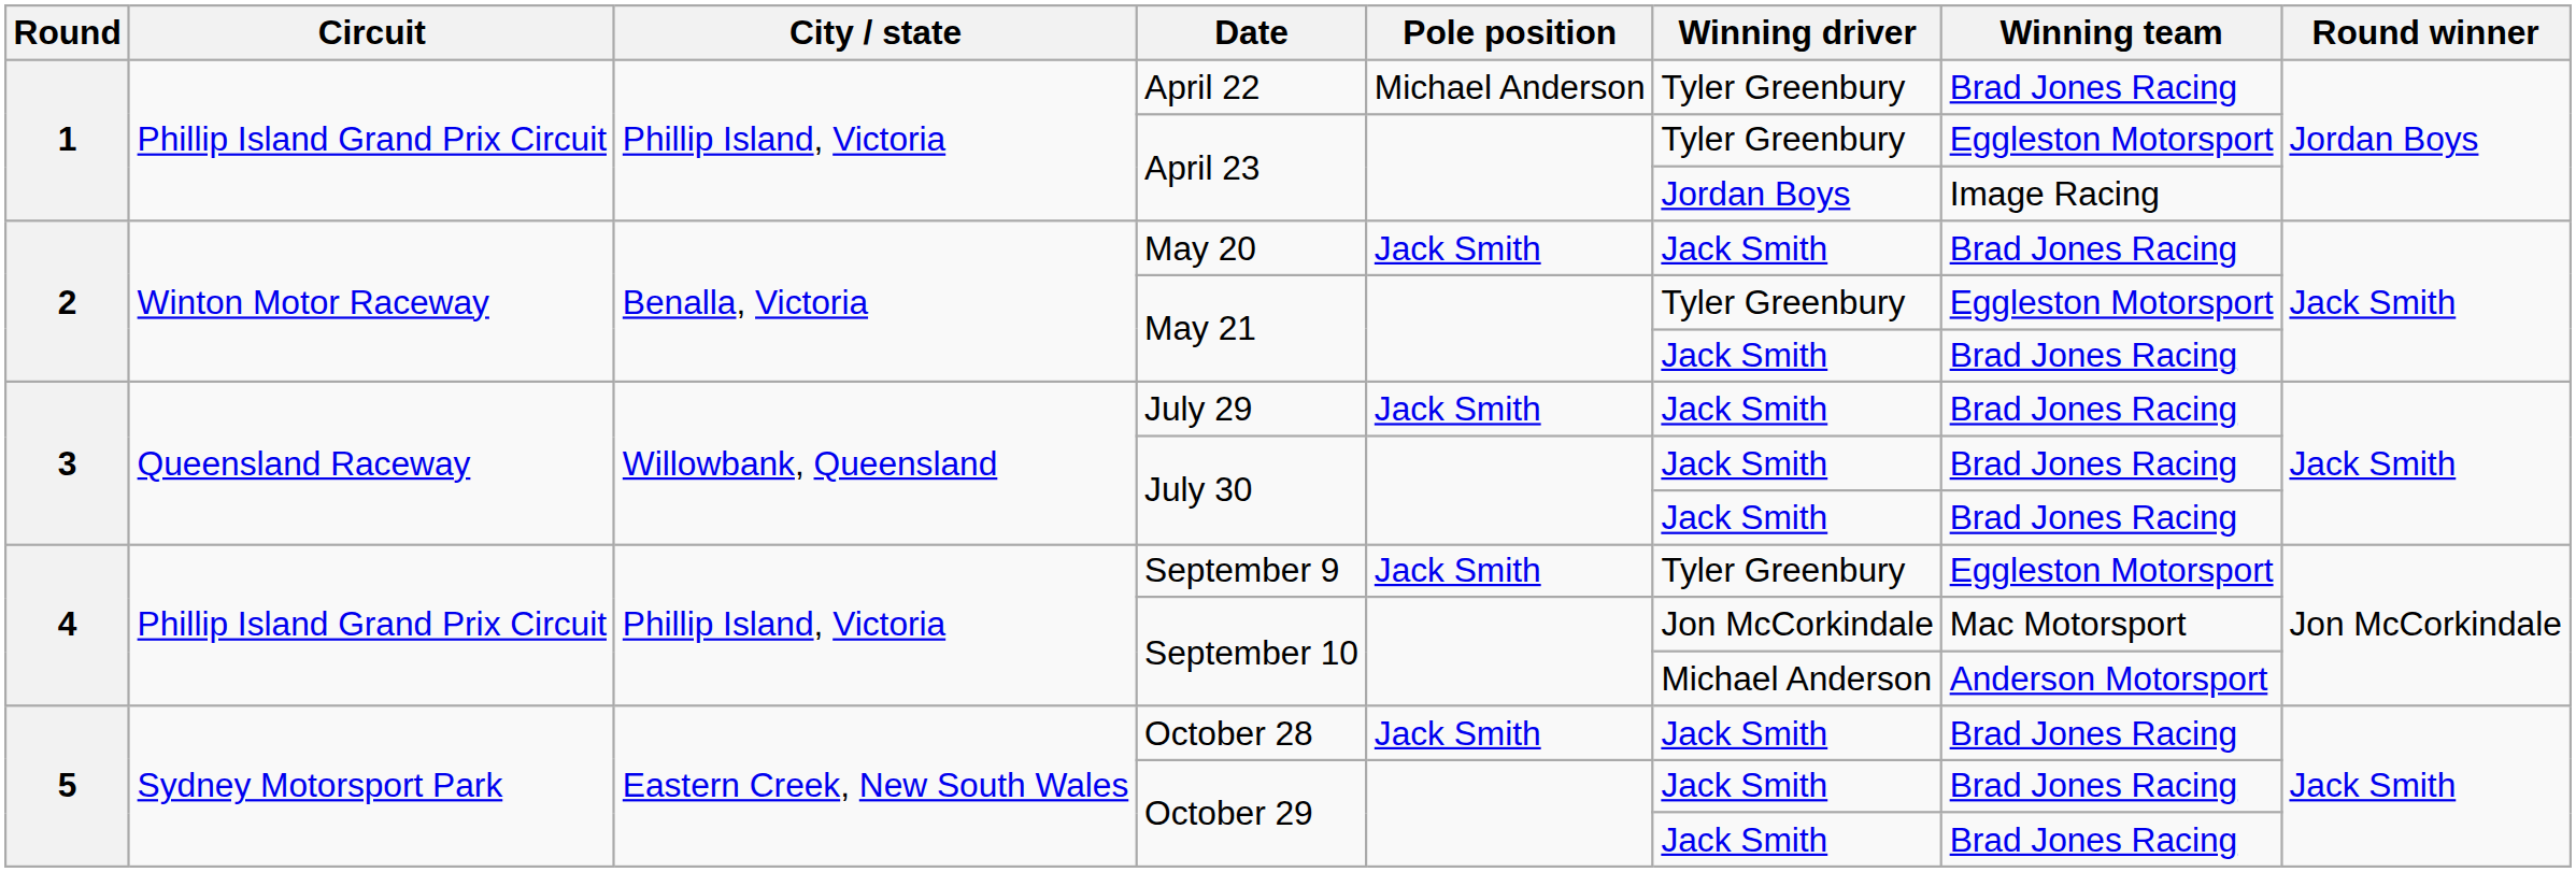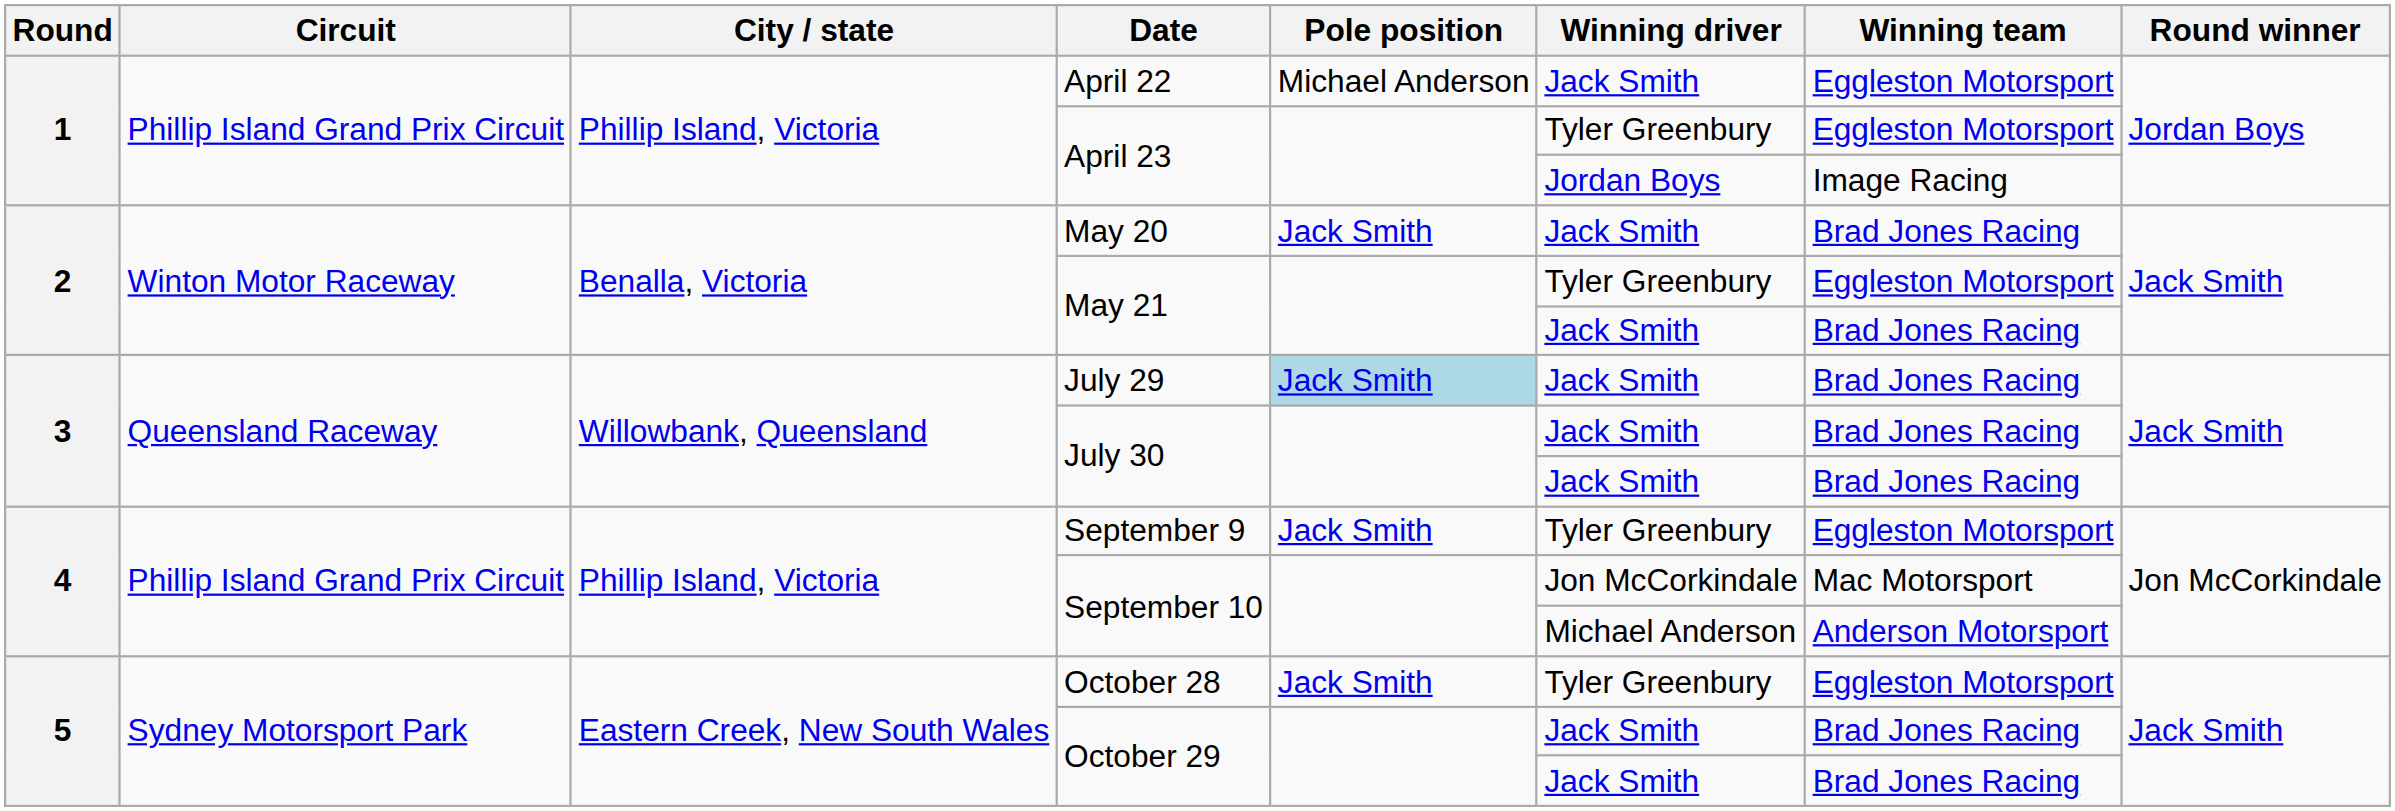April 22 | Winning driver: Tyler Greenbury -> Jack Smith
April 22 | Winning team: Brad Jones Racing -> Eggleston Motorsport
July 29 | Pole position: no background -> lightblue background
October 28 | Winning driver: Jack Smith -> Tyler Greenbury
October 28 | Winning team: Brad Jones Racing -> Eggleston Motorsport
